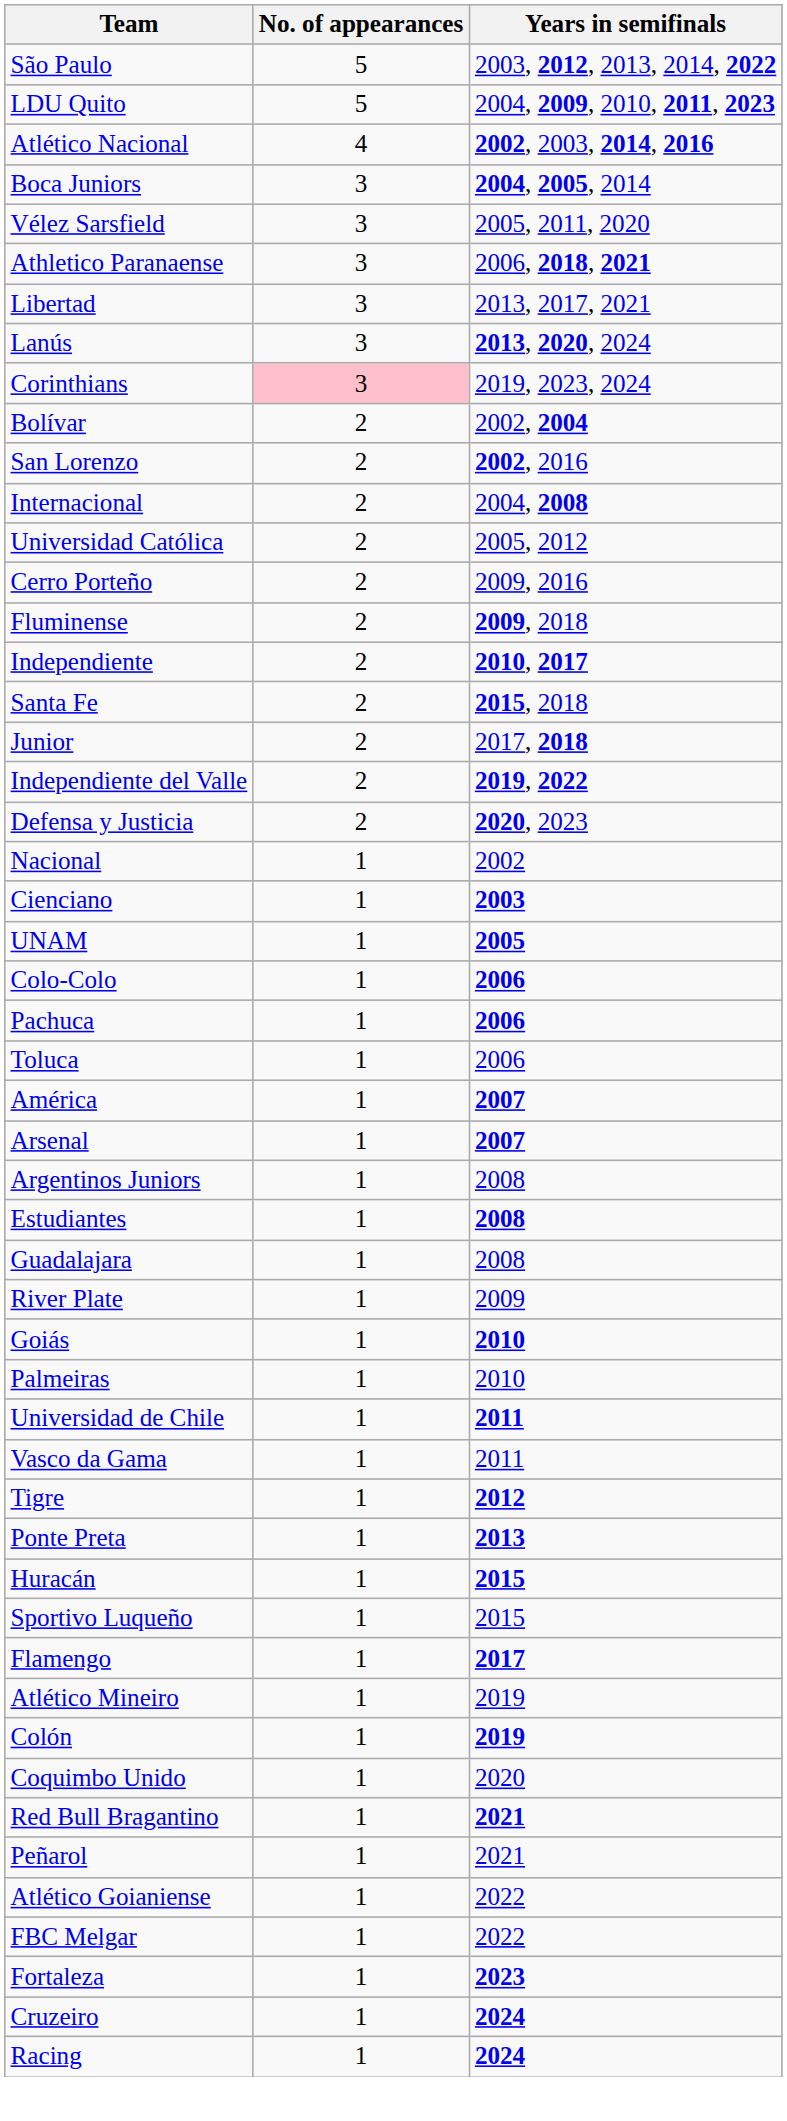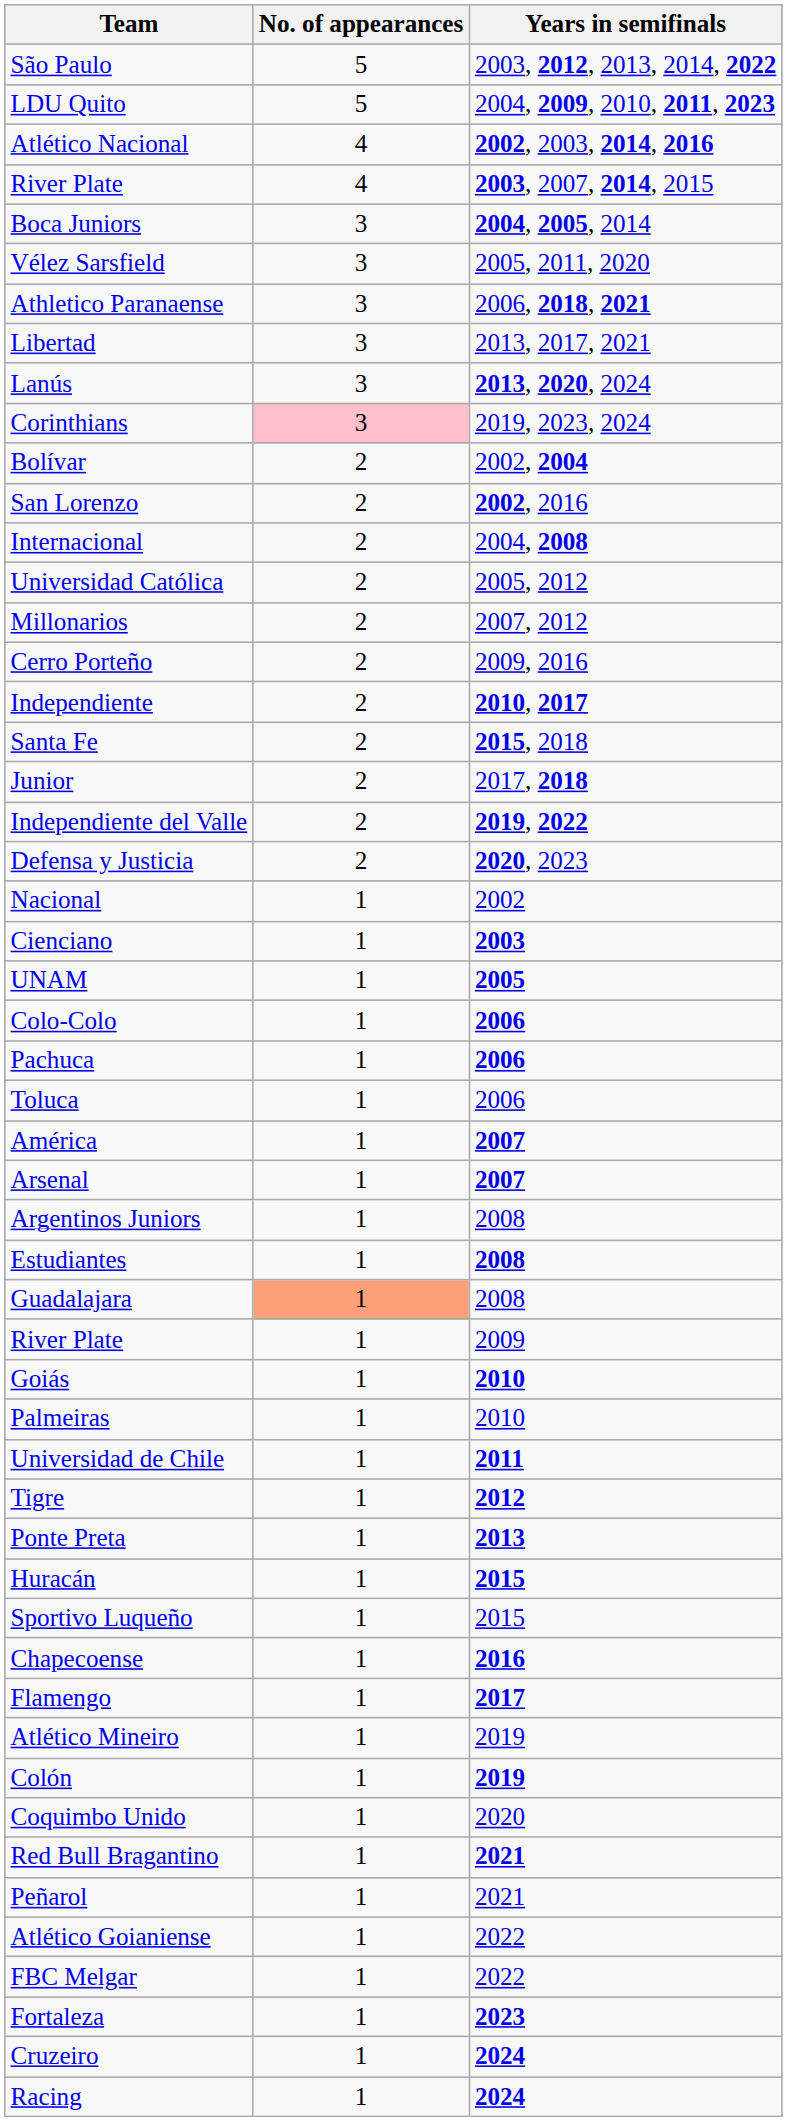+ row: River Plate | 4 | 2003, 2007, 2014, 2015
+ row: Millonarios | 2 | 2007, 2012
- row: Fluminense | 2 | 2009, 2018
Guadalajara | No. of appearances: no background -> lightsalmon background
- row: Vasco da Gama | 1 | 2011
+ row: Chapecoense | 1 | 2016
